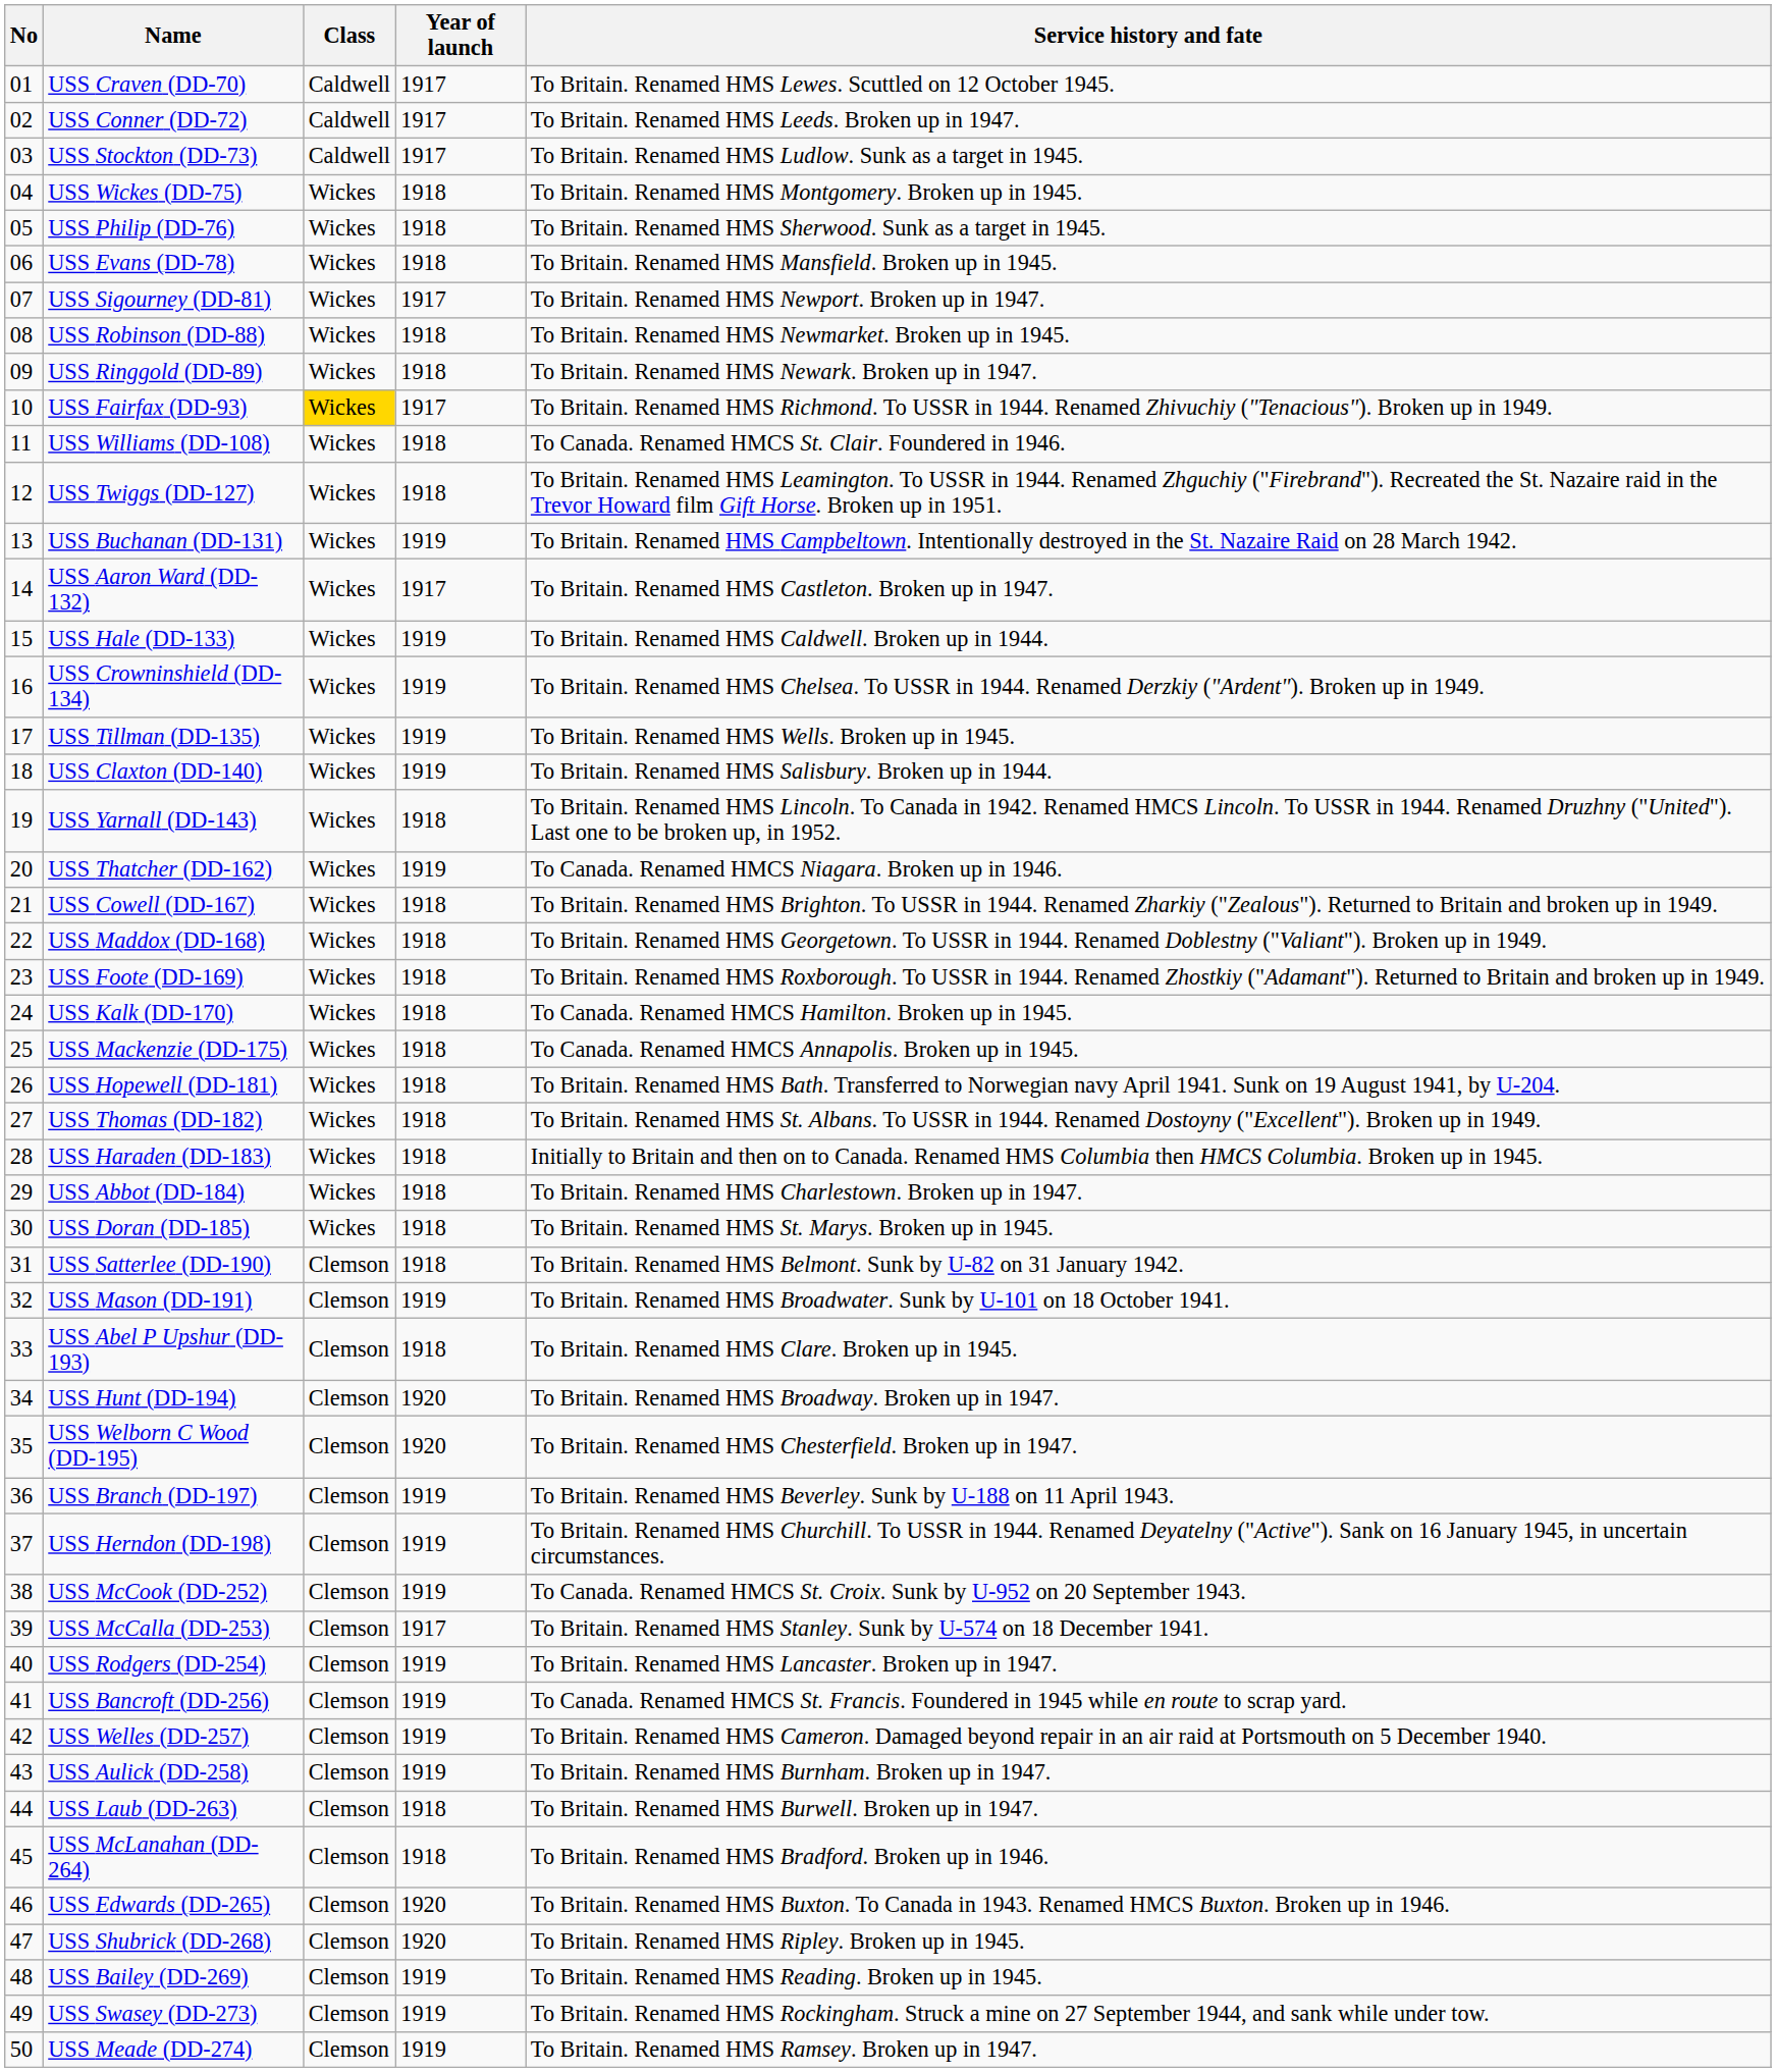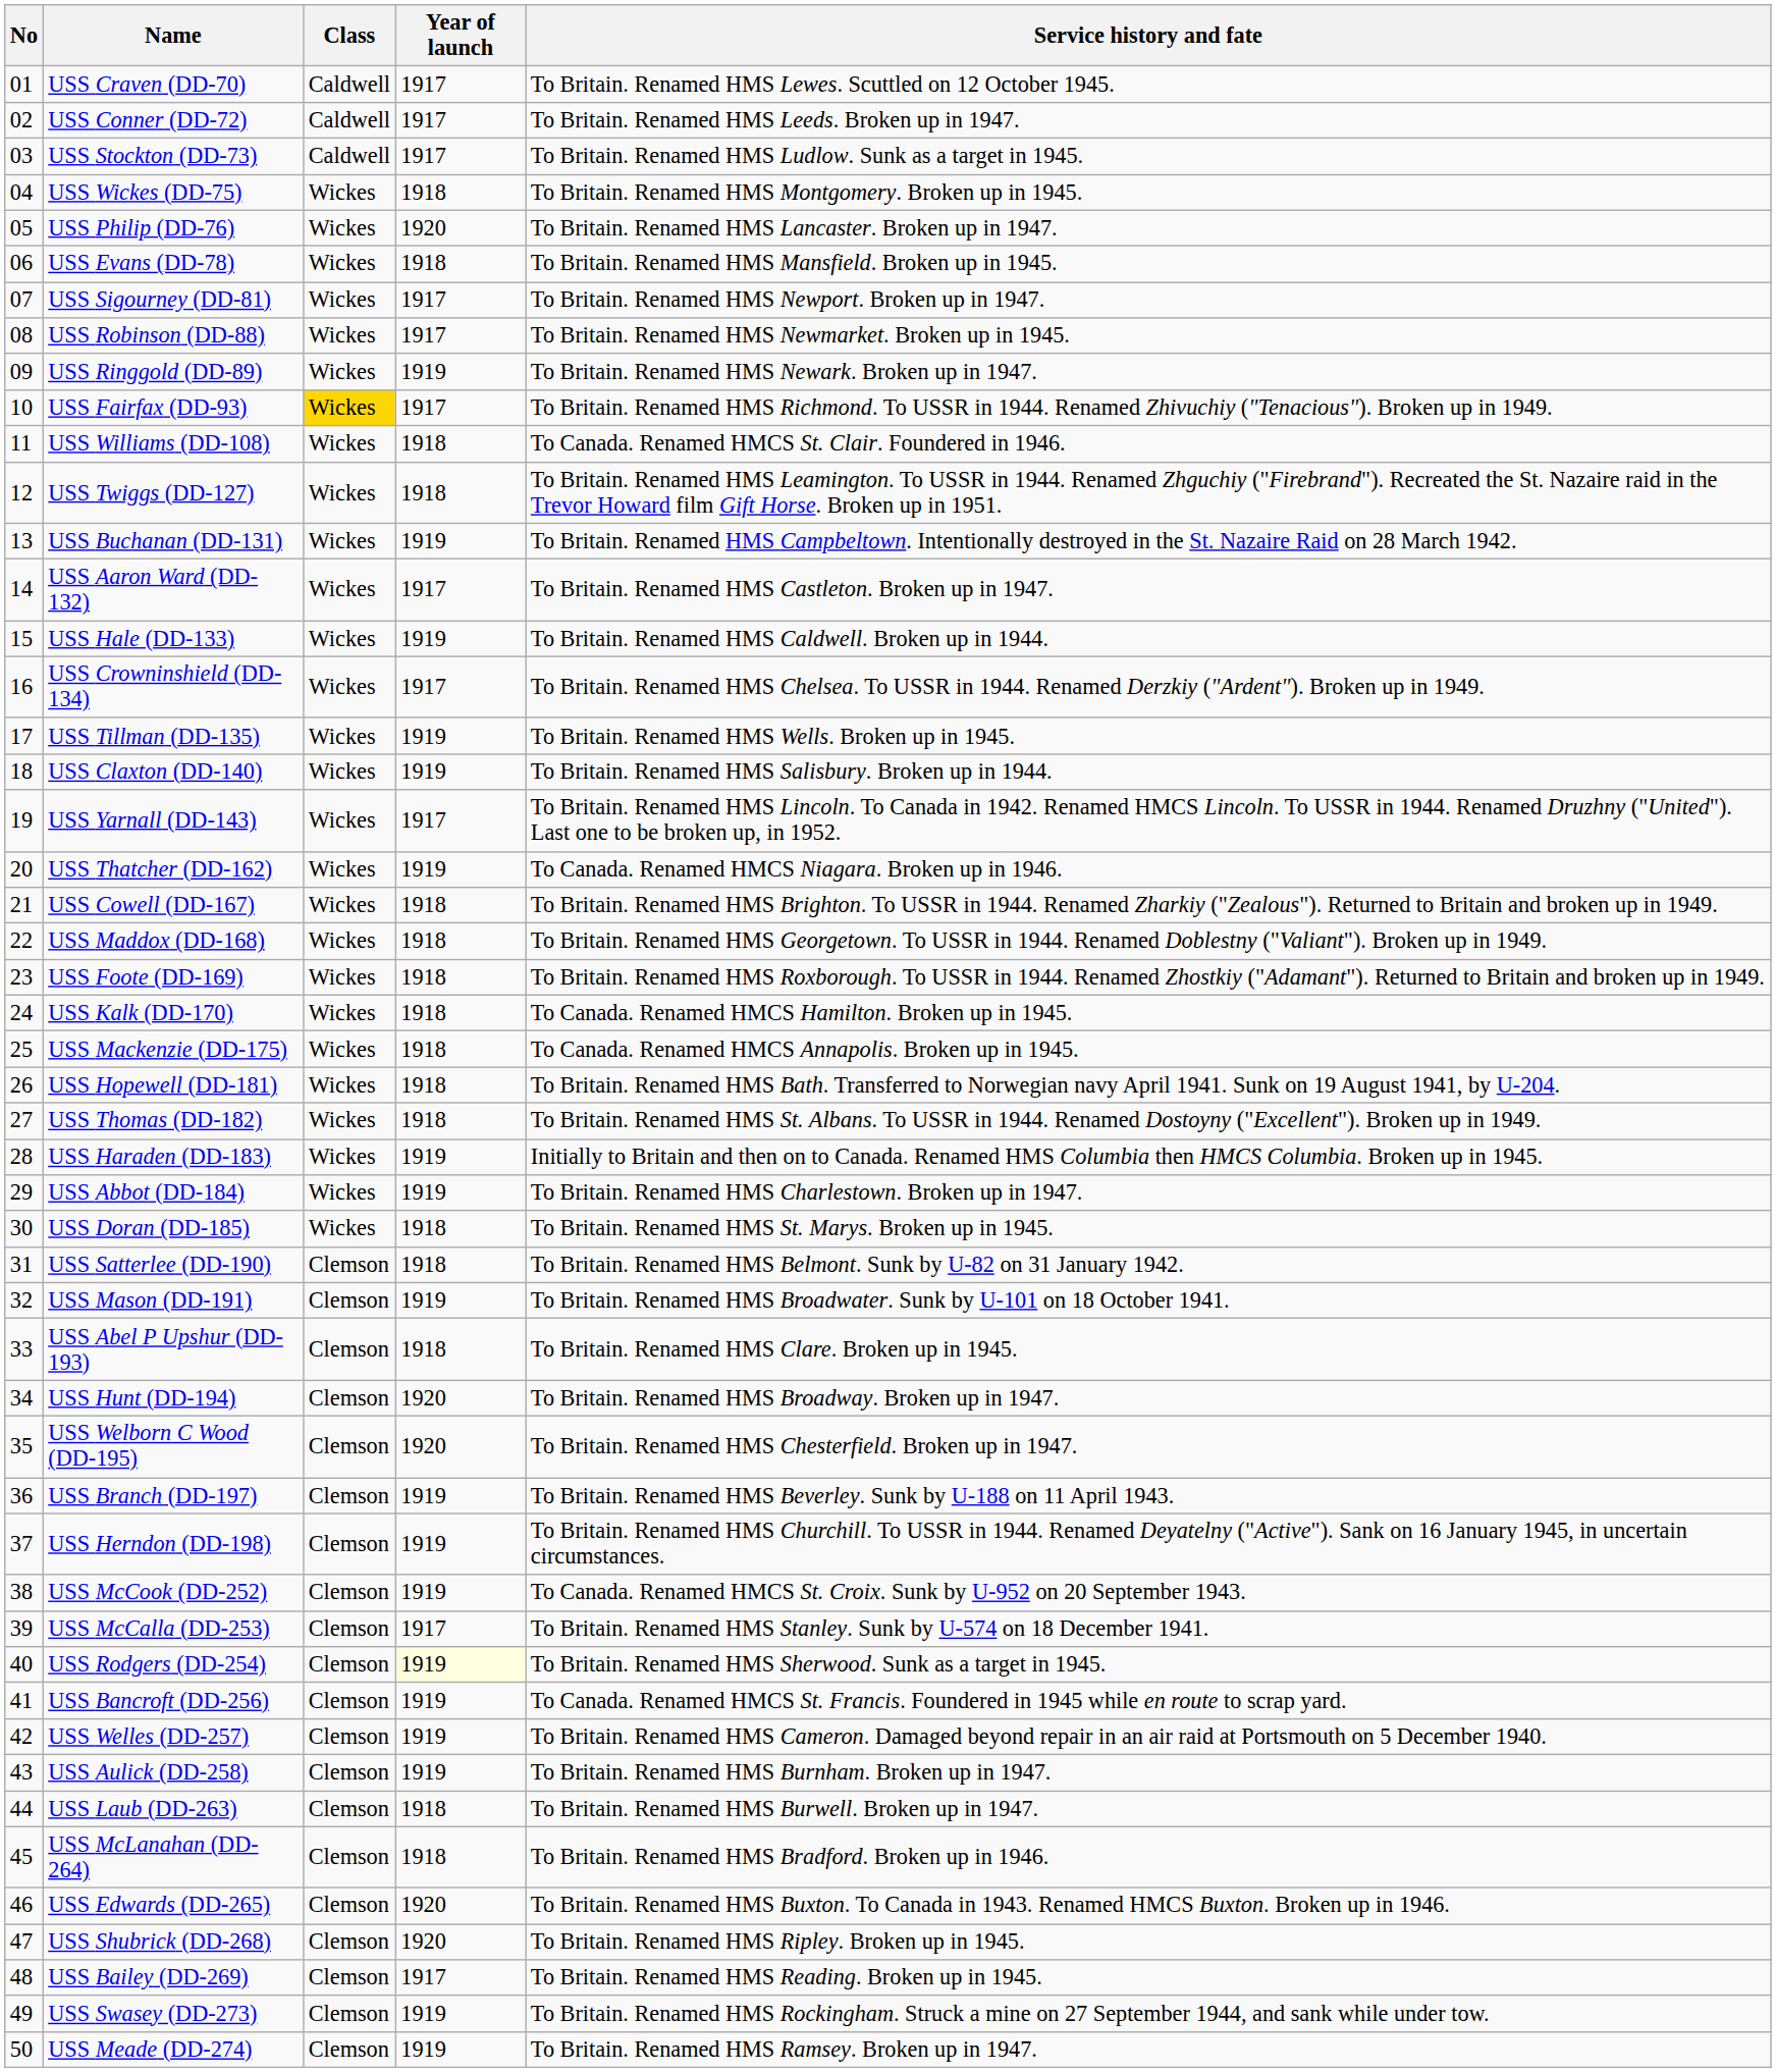USS Philip (DD-76) | Year of launch: 1918 -> 1920
USS Philip (DD-76) | Service history and fate: To Britain. Renamed HMS Sherwood. Sunk as a target in 1945. -> To Britain. Renamed HMS Lancaster. Broken up in 1947.
USS Robinson (DD-88) | Year of launch: 1918 -> 1917
USS Ringgold (DD-89) | Year of launch: 1918 -> 1919
USS Crowninshield (DD-134) | Year of launch: 1919 -> 1917
USS Yarnall (DD-143) | Year of launch: 1918 -> 1917
USS Haraden (DD-183) | Year of launch: 1918 -> 1919
USS Abbot (DD-184) | Year of launch: 1918 -> 1919
USS Rodgers (DD-254) | Year of launch: no background -> lightyellow background
USS Rodgers (DD-254) | Service history and fate: To Britain. Renamed HMS Lancaster. Broken up in 1947. -> To Britain. Renamed HMS Sherwood. Sunk as a target in 1945.
USS Bailey (DD-269) | Year of launch: 1919 -> 1917
